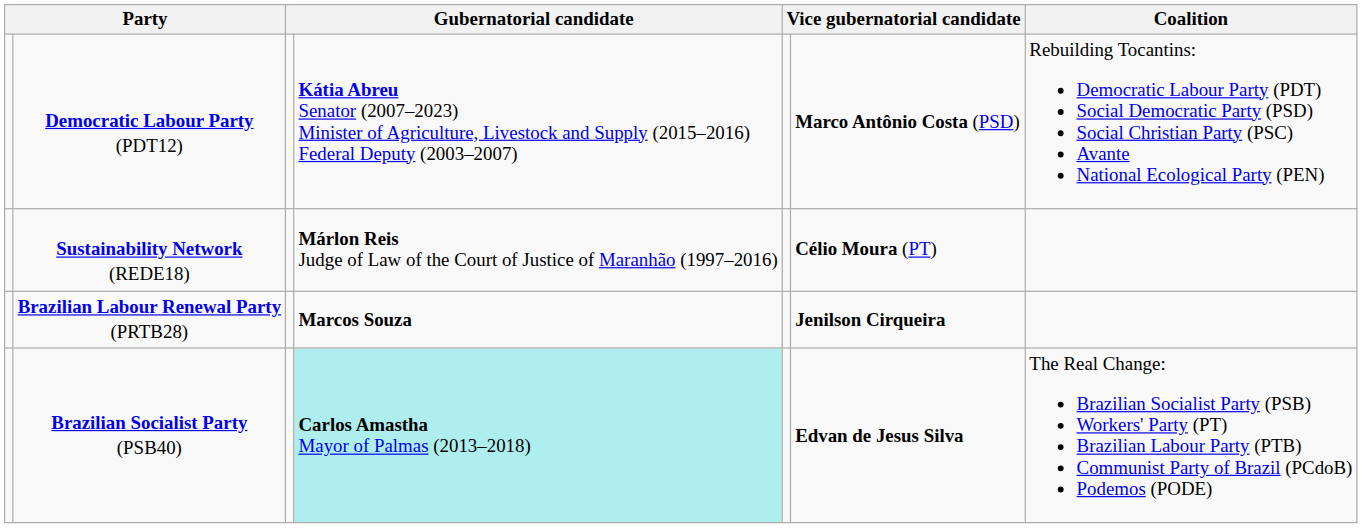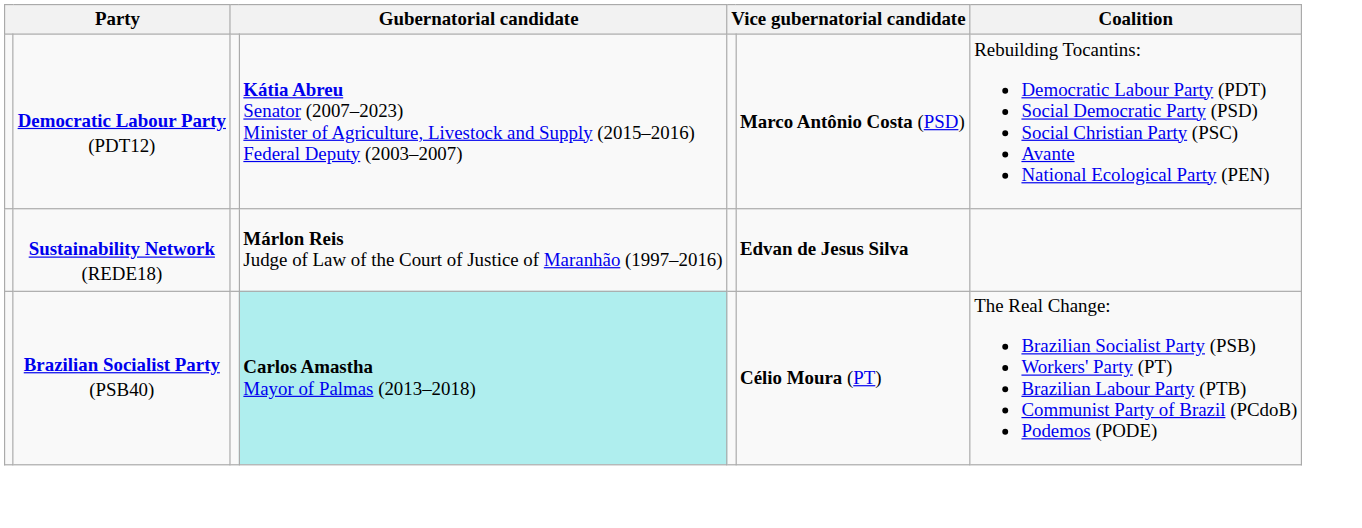Sustainability Network (REDE18) | column 6: Célio Moura (PT) -> Edvan de Jesus Silva
- row: Brazilian Labour Renewal Party (PRTB28) | Marcos Souza | Jenilson Cirqueira
Brazilian Socialist Party (PSB40) | column 6: Edvan de Jesus Silva -> Célio Moura (PT)
